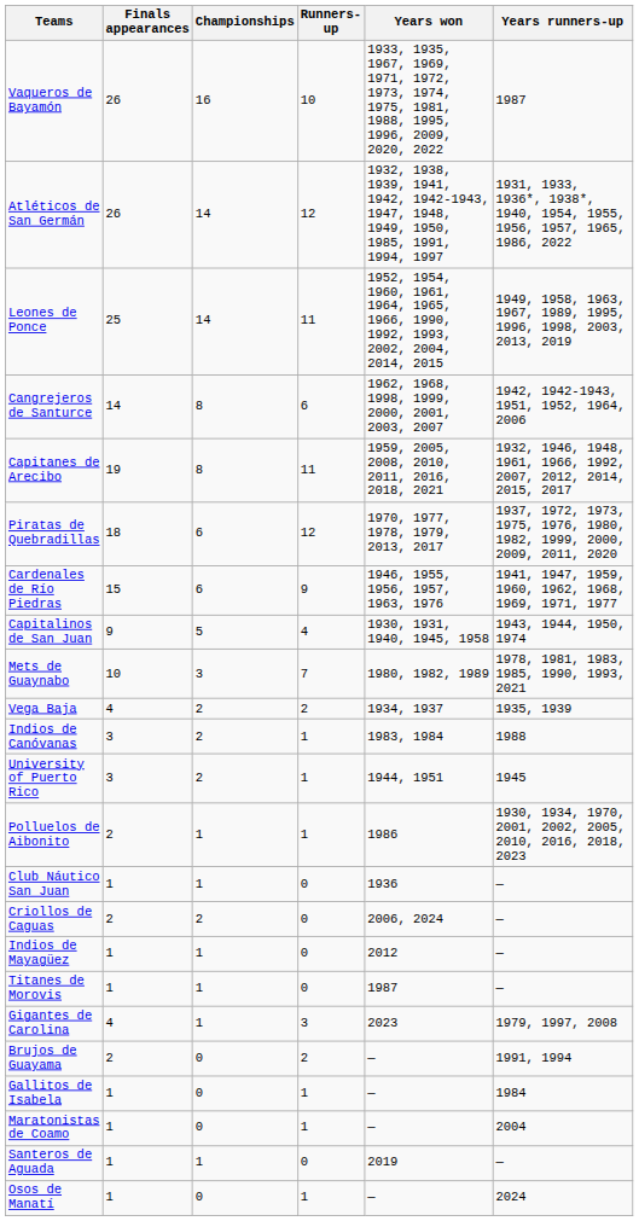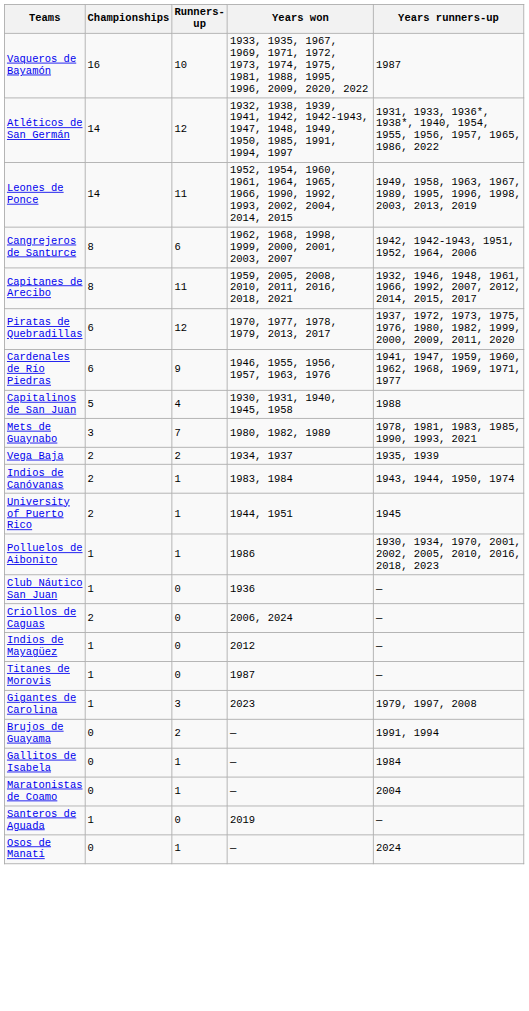- column: Finals appearances | 26 | 26 | 25 | 14 | 19 | 18 | 15 | 9 | 10 | 4 | 3 | 3 | 2 | 1 | 2 | 1 | 1 | 4 | 2 | 1 | 1 | 1 | 1
Capitalinos de San Juan | Years runners-up: 1943, 1944, 1950, 1974 -> 1988
Indios de Canóvanas | Years runners-up: 1988 -> 1943, 1944, 1950, 1974
